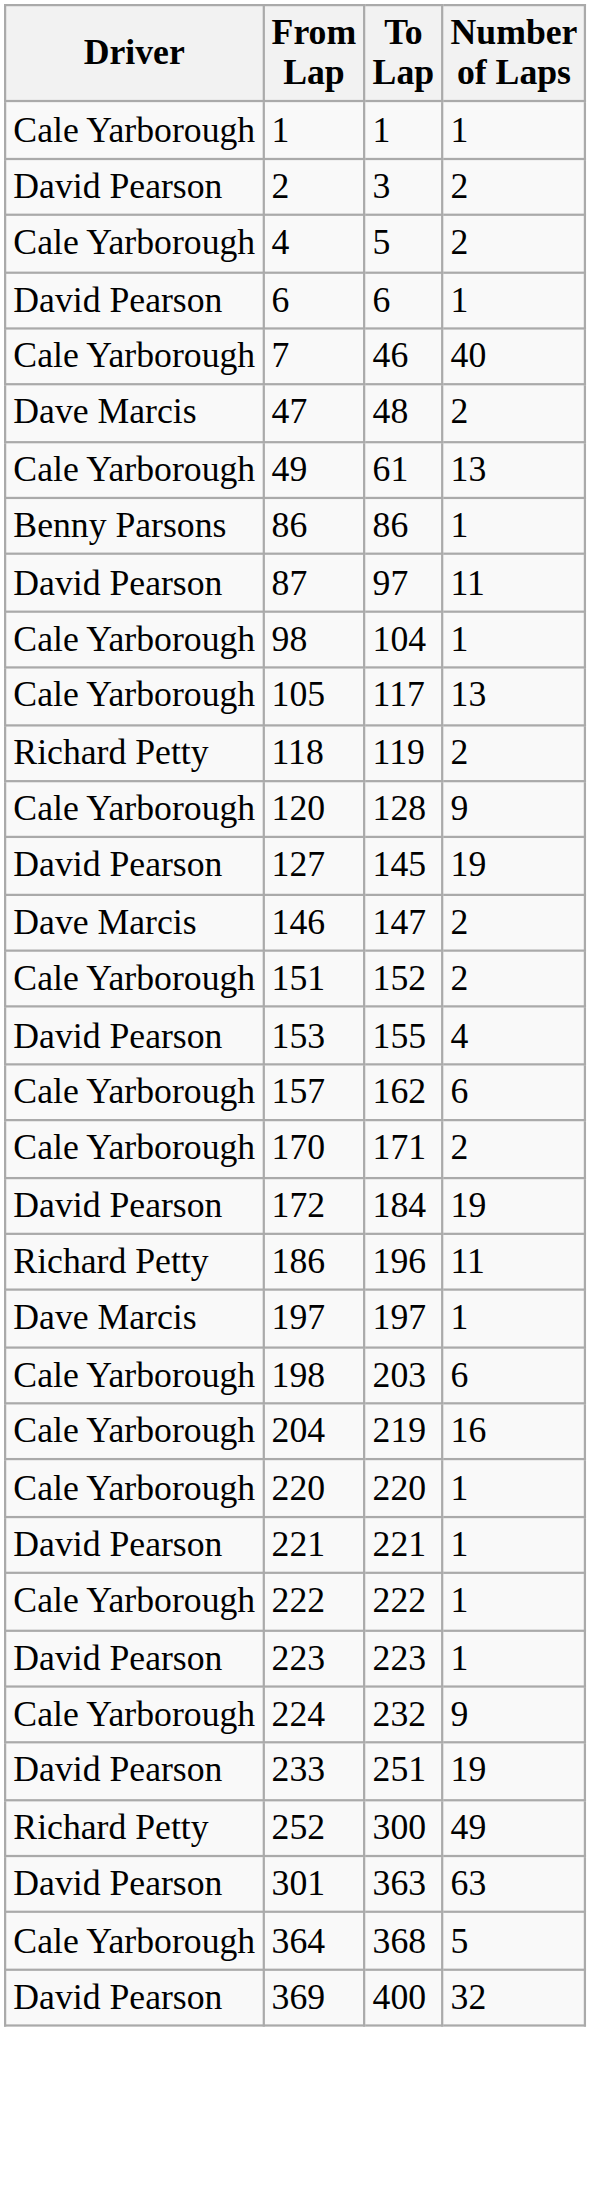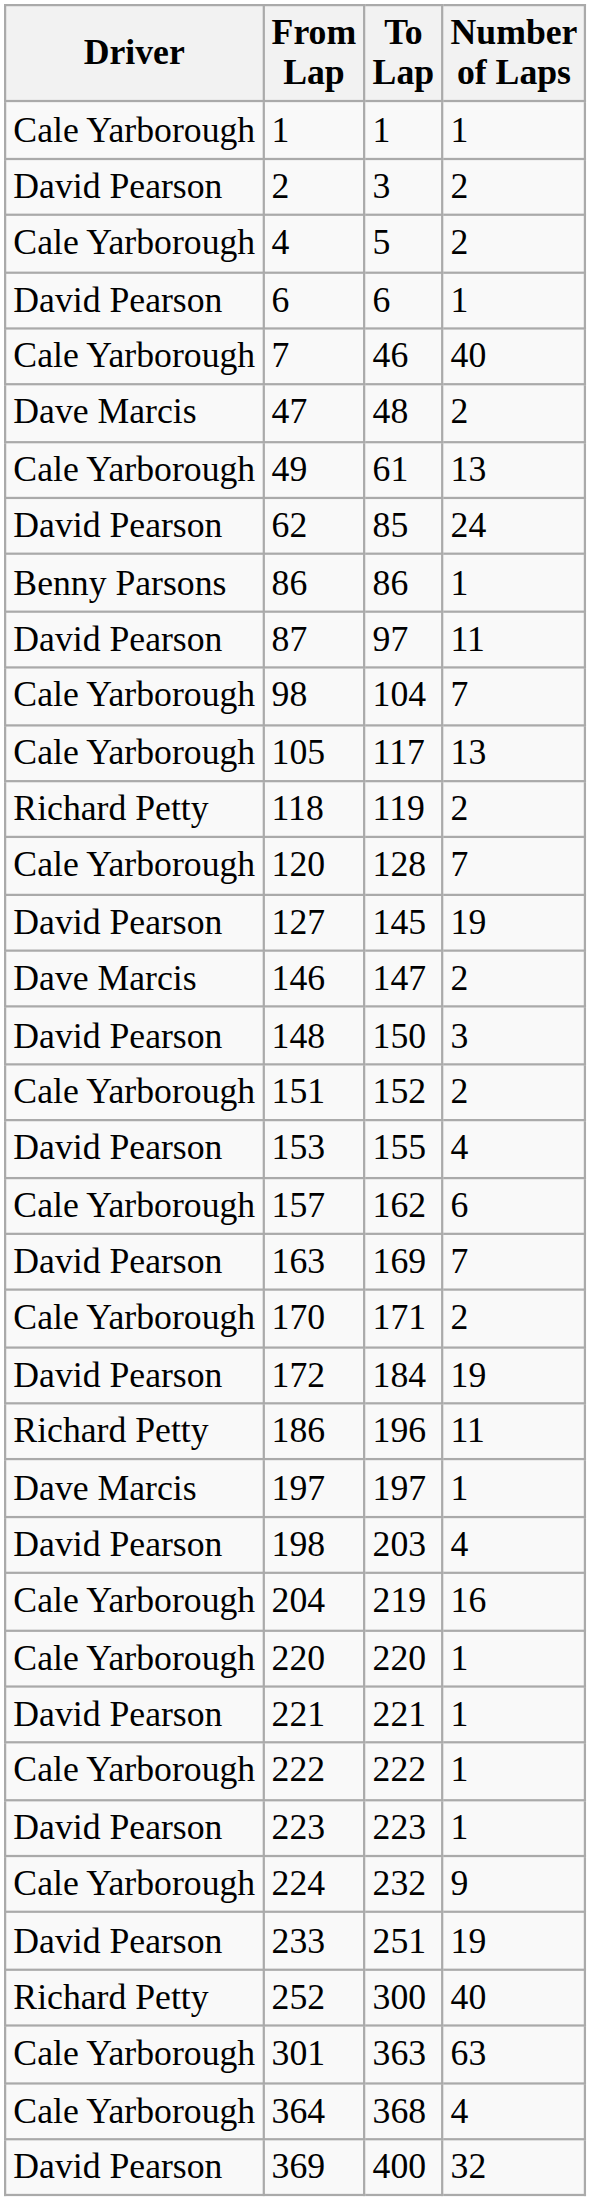+ row: David Pearson | 62 | 85 | 24
98 | Number of Laps: 1 -> 7
120 | Number of Laps: 9 -> 7
+ row: David Pearson | 148 | 150 | 3
+ row: David Pearson | 163 | 169 | 7
198 | Driver: Cale Yarborough -> David Pearson
198 | Number of Laps: 6 -> 4
252 | Number of Laps: 49 -> 40
301 | Driver: David Pearson -> Cale Yarborough
364 | Number of Laps: 5 -> 4
